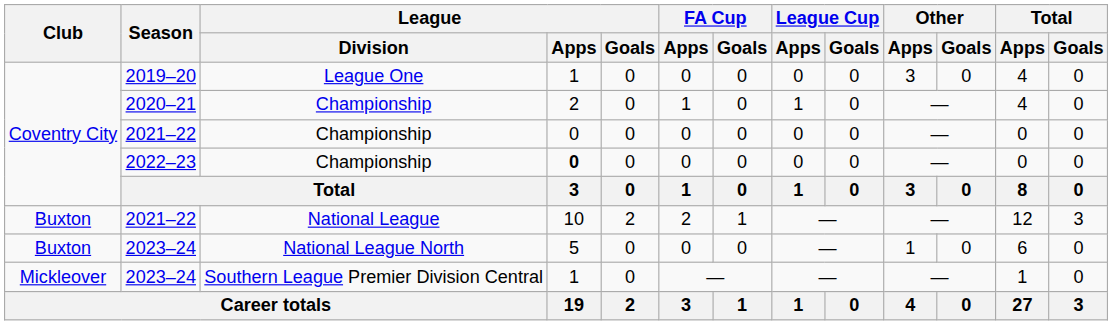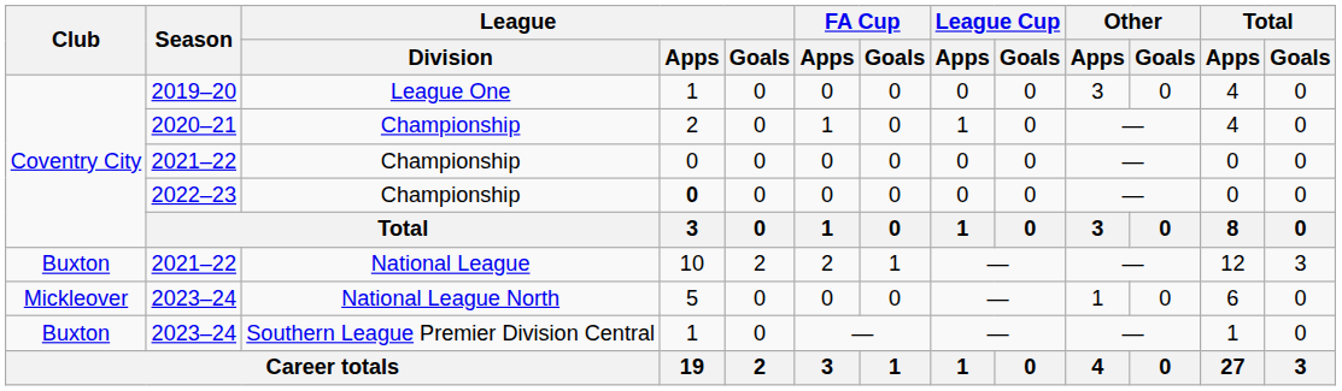2023–24 / National League North | Club: Buxton -> Mickleover
2023–24 / Southern League Premier Division Central | Club: Mickleover -> Buxton
